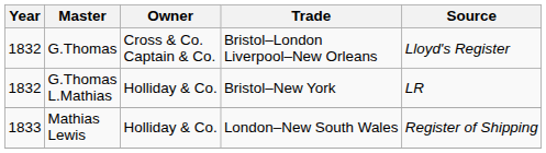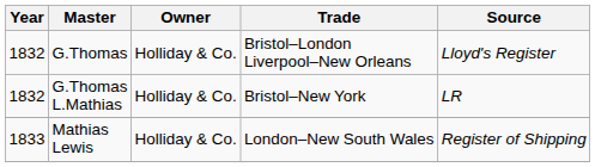G.Thomas | Owner: Cross & Co. Captain & Co. -> Holliday & Co.
